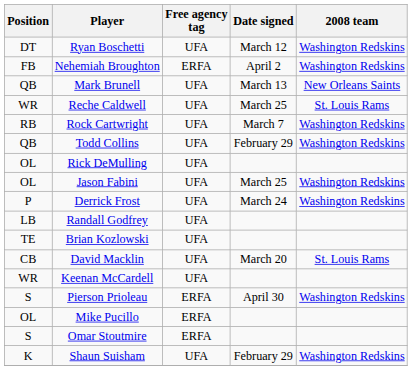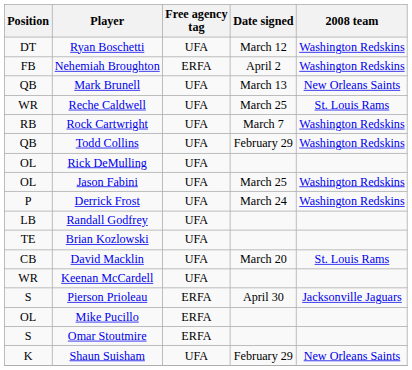Pierson Prioleau | 2008 team: Washington Redskins -> Jacksonville Jaguars
Shaun Suisham | 2008 team: Washington Redskins -> New Orleans Saints
